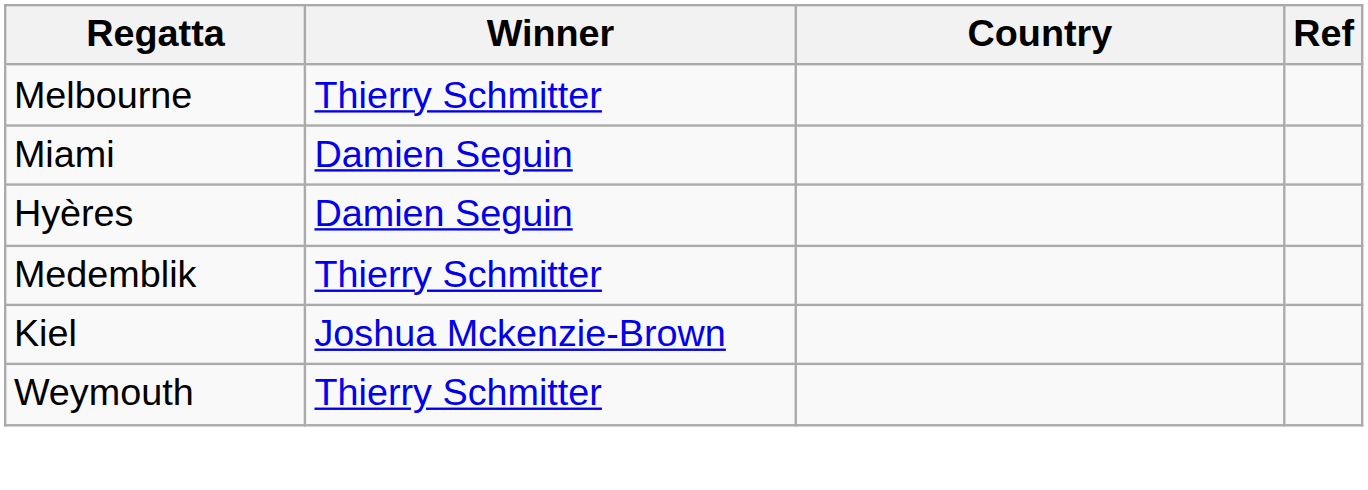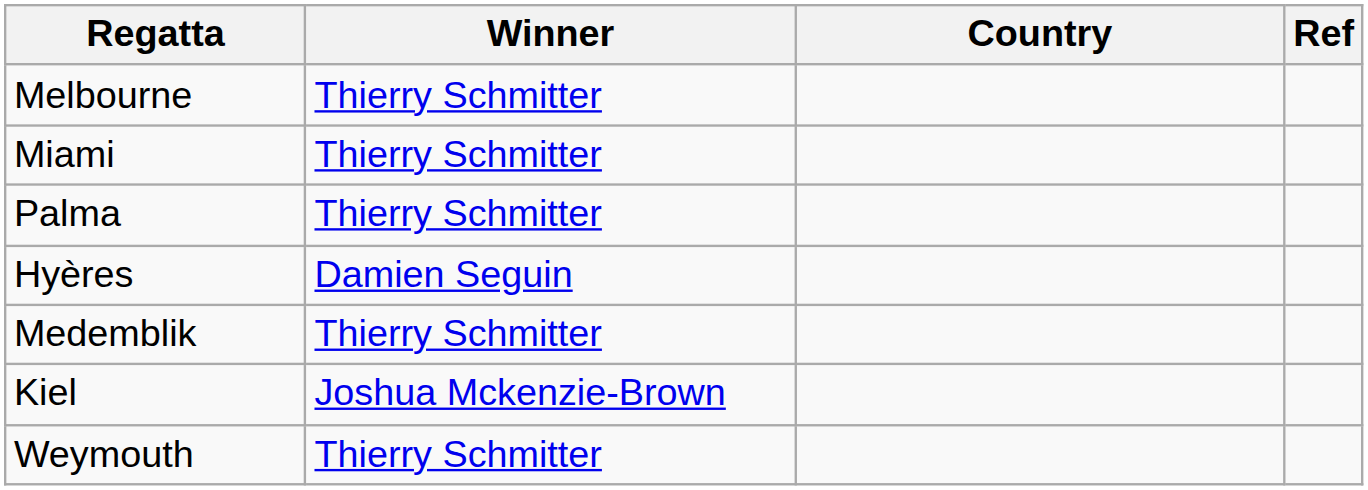Miami | Winner: Damien Seguin -> Thierry Schmitter
+ row: Palma | Thierry Schmitter
